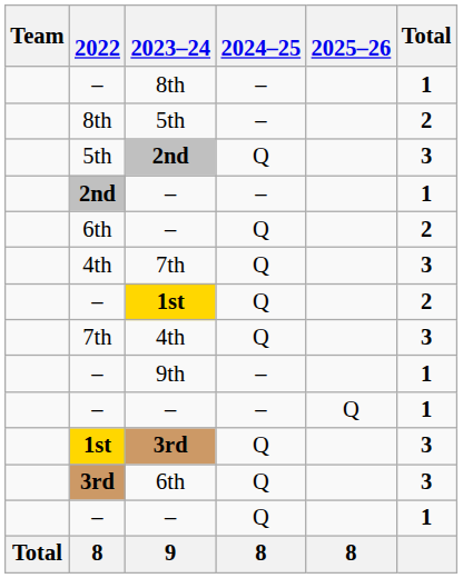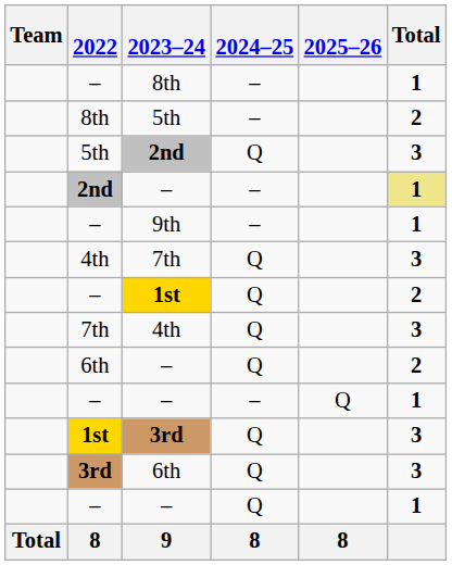2nd / – | Total: no background -> khaki background
rows swapped: 6th / – <-> 9th
